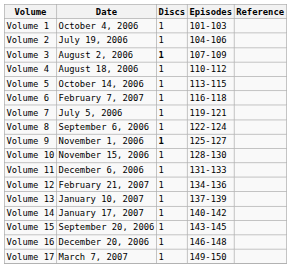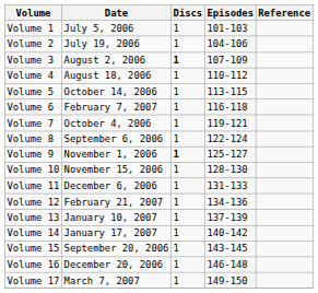Volume 1 | Date: October 4, 2006 -> July 5, 2006
Volume 7 | Date: July 5, 2006 -> October 4, 2006
